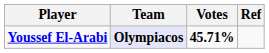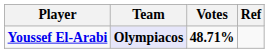Youssef El-Arabi | Votes: 45.71% -> 48.71%
